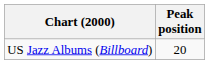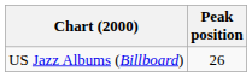US Jazz Albums (Billboard) | Peak position: 20 -> 26
